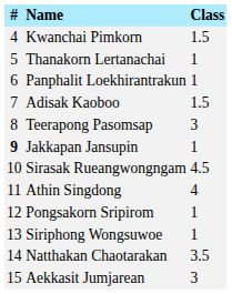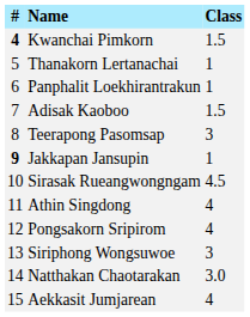Kwanchai Pimkorn | #: normal -> bold
Pongsakorn Sripirom | Class: 1 -> 4
Siriphong Wongsuwoe | Class: 1 -> 3
Natthakan Chaotarakan | Class: 3.5 -> 3.0
Aekkasit Jumjarean | Class: 3 -> 4
